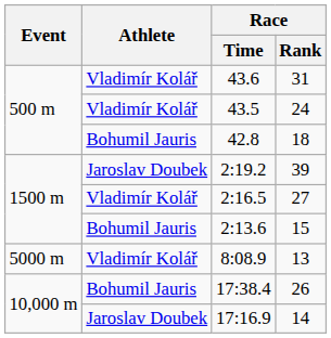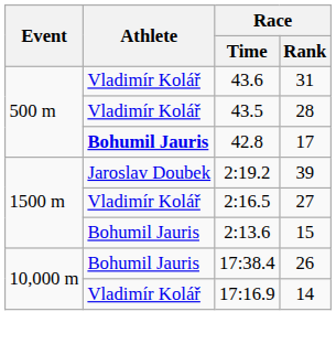43.5 | Race / Rank: 24 -> 28
42.8 | Athlete: normal -> bold
42.8 | Race / Rank: 18 -> 17
- row: 5000 m | Vladimír Kolář | 8:08.9 | 13
17:16.9 | Athlete: Jaroslav Doubek -> Vladimír Kolář
